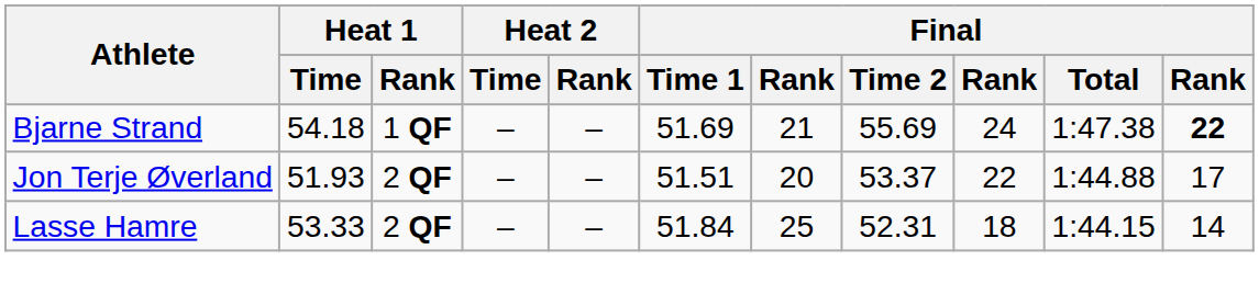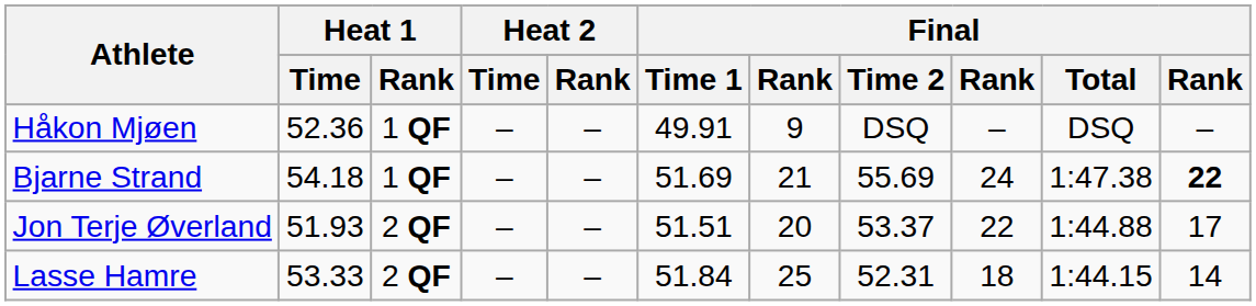+ row: Håkon Mjøen | 52.36 | 1 QF | – | – | 49.91 | 9 | DSQ | – | DSQ | –
